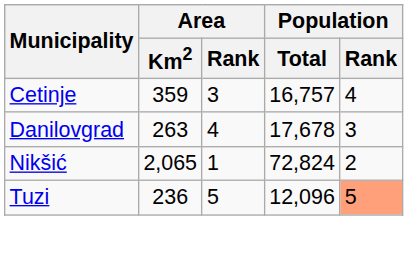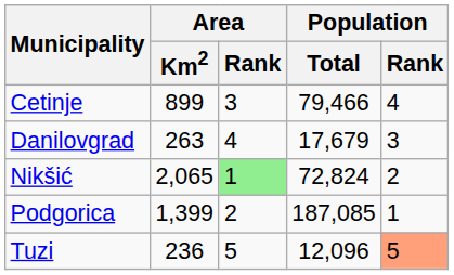Cetinje | Area / Km2: 359 -> 899
Cetinje | Population / Total: 16,757 -> 79,466
Danilovgrad | Population / Total: 17,678 -> 17,679
Nikšić | Area / Rank: no background -> lightgreen background
+ row: Podgorica | 1,399 | 2 | 187,085 | 1
